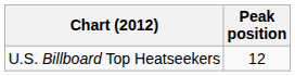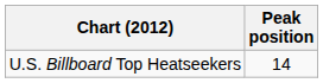U.S. Billboard Top Heatseekers | Peak position: 12 -> 14
